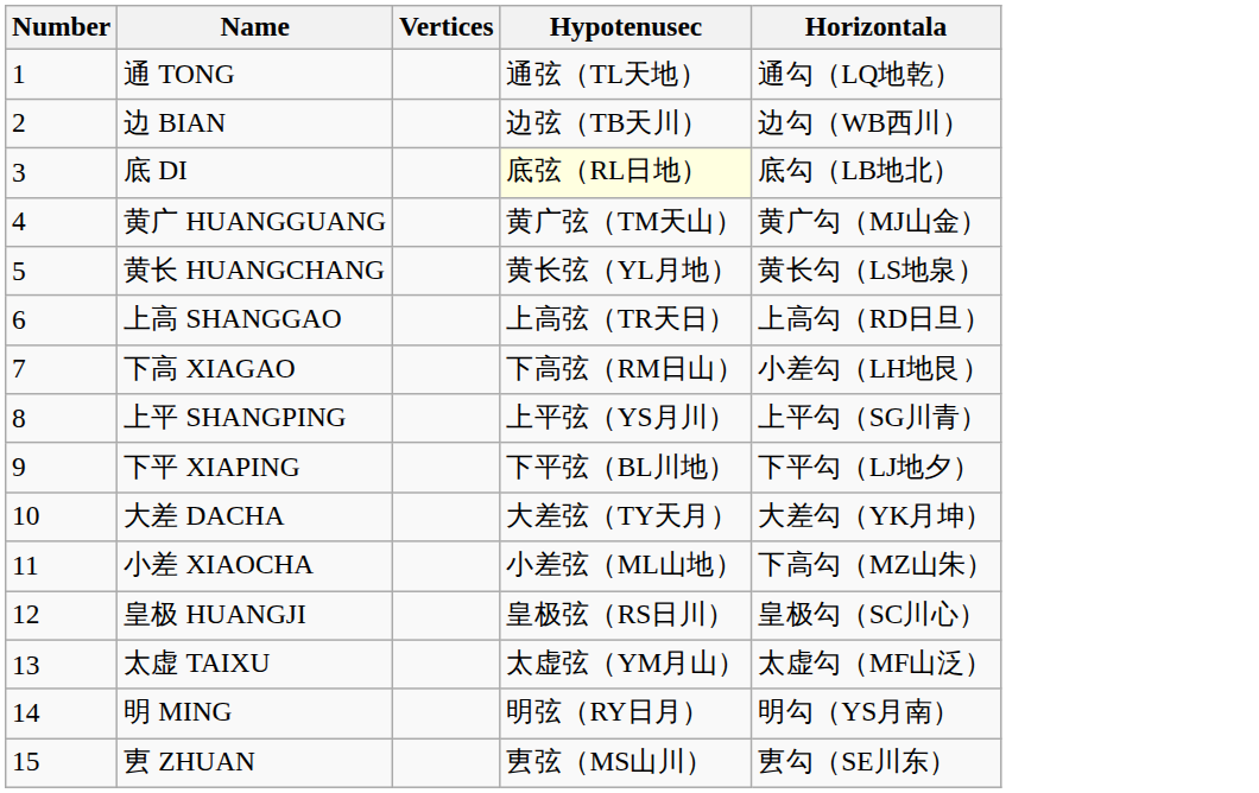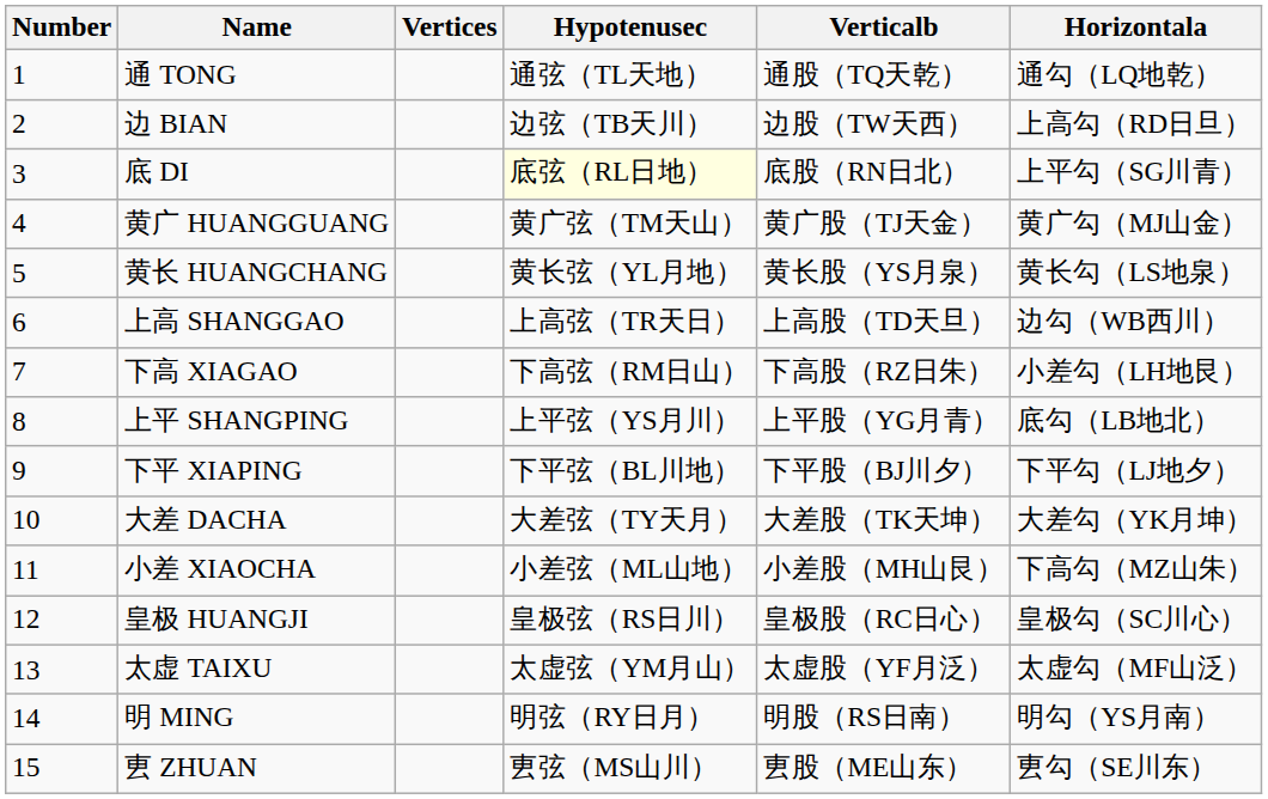+ column: Verticalb | 通股（TQ天乾） | 边股（TW天西） | 底股（RN日北） | 黄广股（TJ天金） | 黄长股（YS月泉） | 上高股（TD天旦） | 下高股（RZ日朱） | 上平股（YG月青） | 下平股（BJ川夕） | 大差股（TK天坤） | 小差股（MH山艮） | 皇极股（RC日心） | 太虚股（YF月泛） | 明股（RS日南） | 叀股（ME山东）
边 BIAN | Horizontala: 边勾（WB西川） -> 上高勾（RD日旦）
底 DI | Horizontala: 底勾（LB地北） -> 上平勾（SG川青）
上高 SHANGGAO | Horizontala: 上高勾（RD日旦） -> 边勾（WB西川）
上平 SHANGPING | Horizontala: 上平勾（SG川青） -> 底勾（LB地北）
